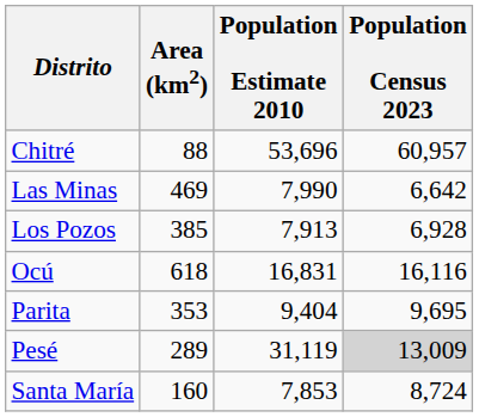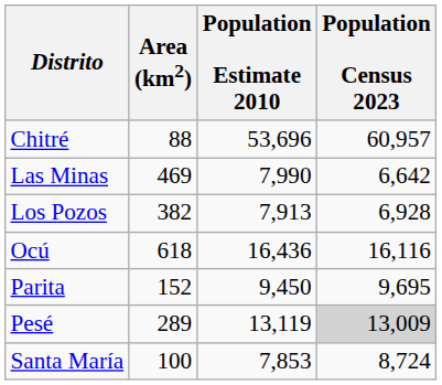Los Pozos | Area (km2): 385 -> 382
Ocú | Population Estimate 2010: 16,831 -> 16,436
Parita | Area (km2): 353 -> 152
Parita | Population Estimate 2010: 9,404 -> 9,450
Pesé | Population Estimate 2010: 31,119 -> 13,119
Santa María | Area (km2): 160 -> 100
